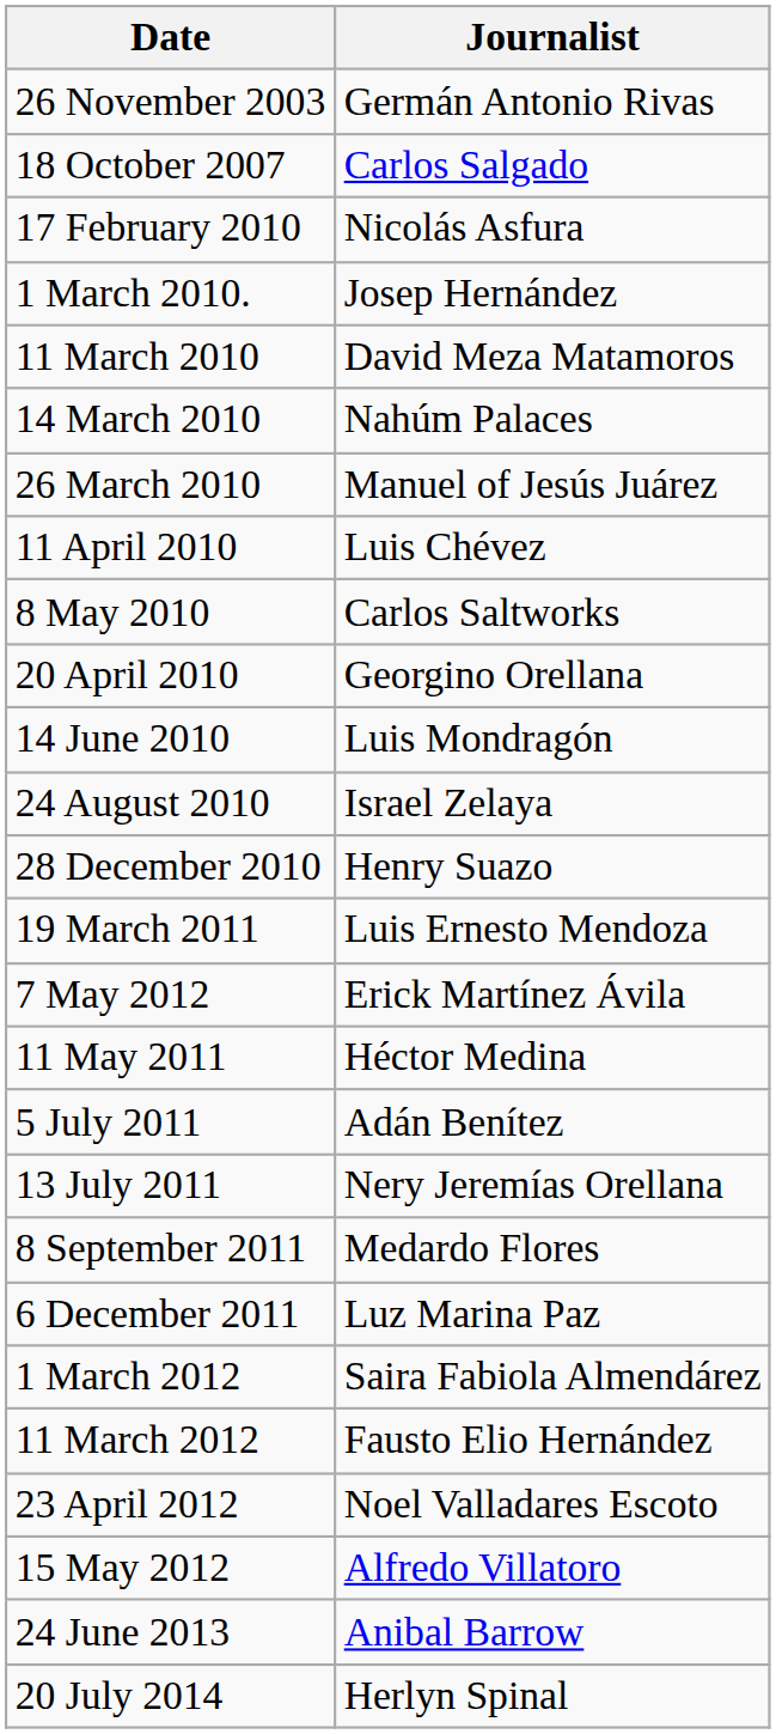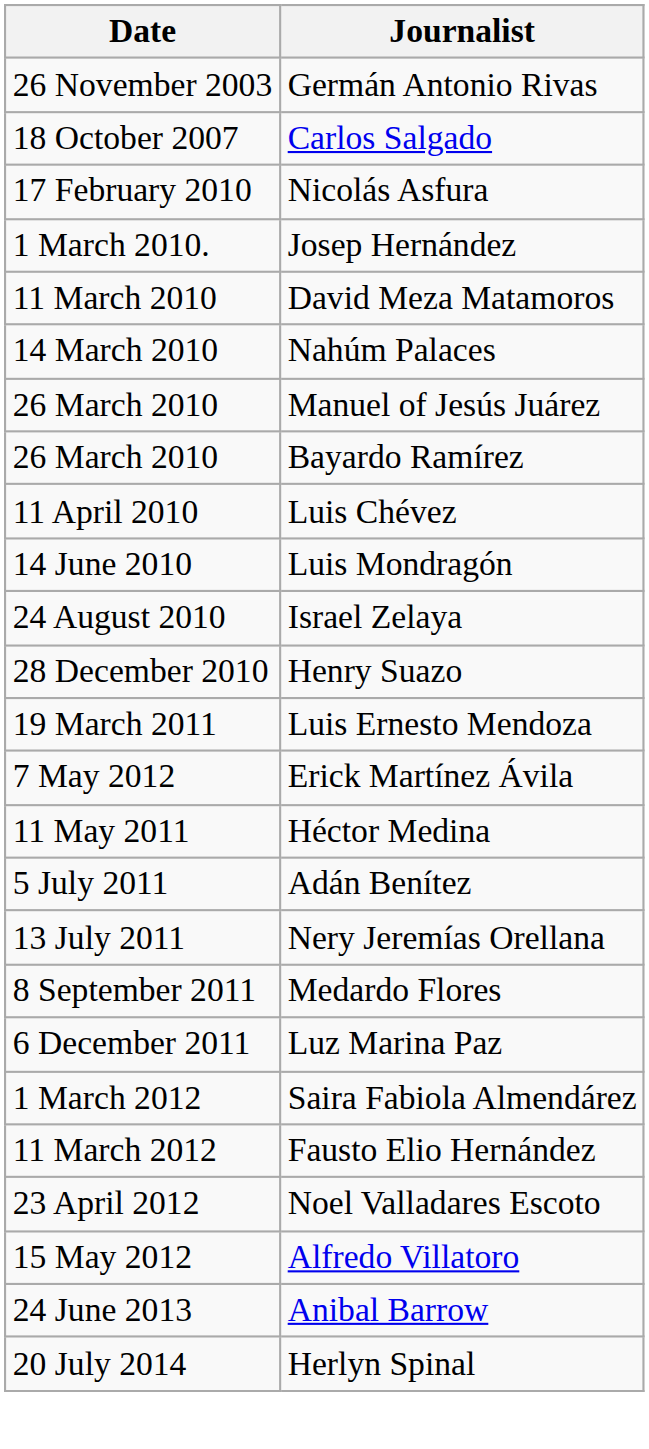+ row: 26 March 2010 | Bayardo Ramírez
- row: 8 May 2010 | Carlos Saltworks
- row: 20 April 2010 | Georgino Orellana
